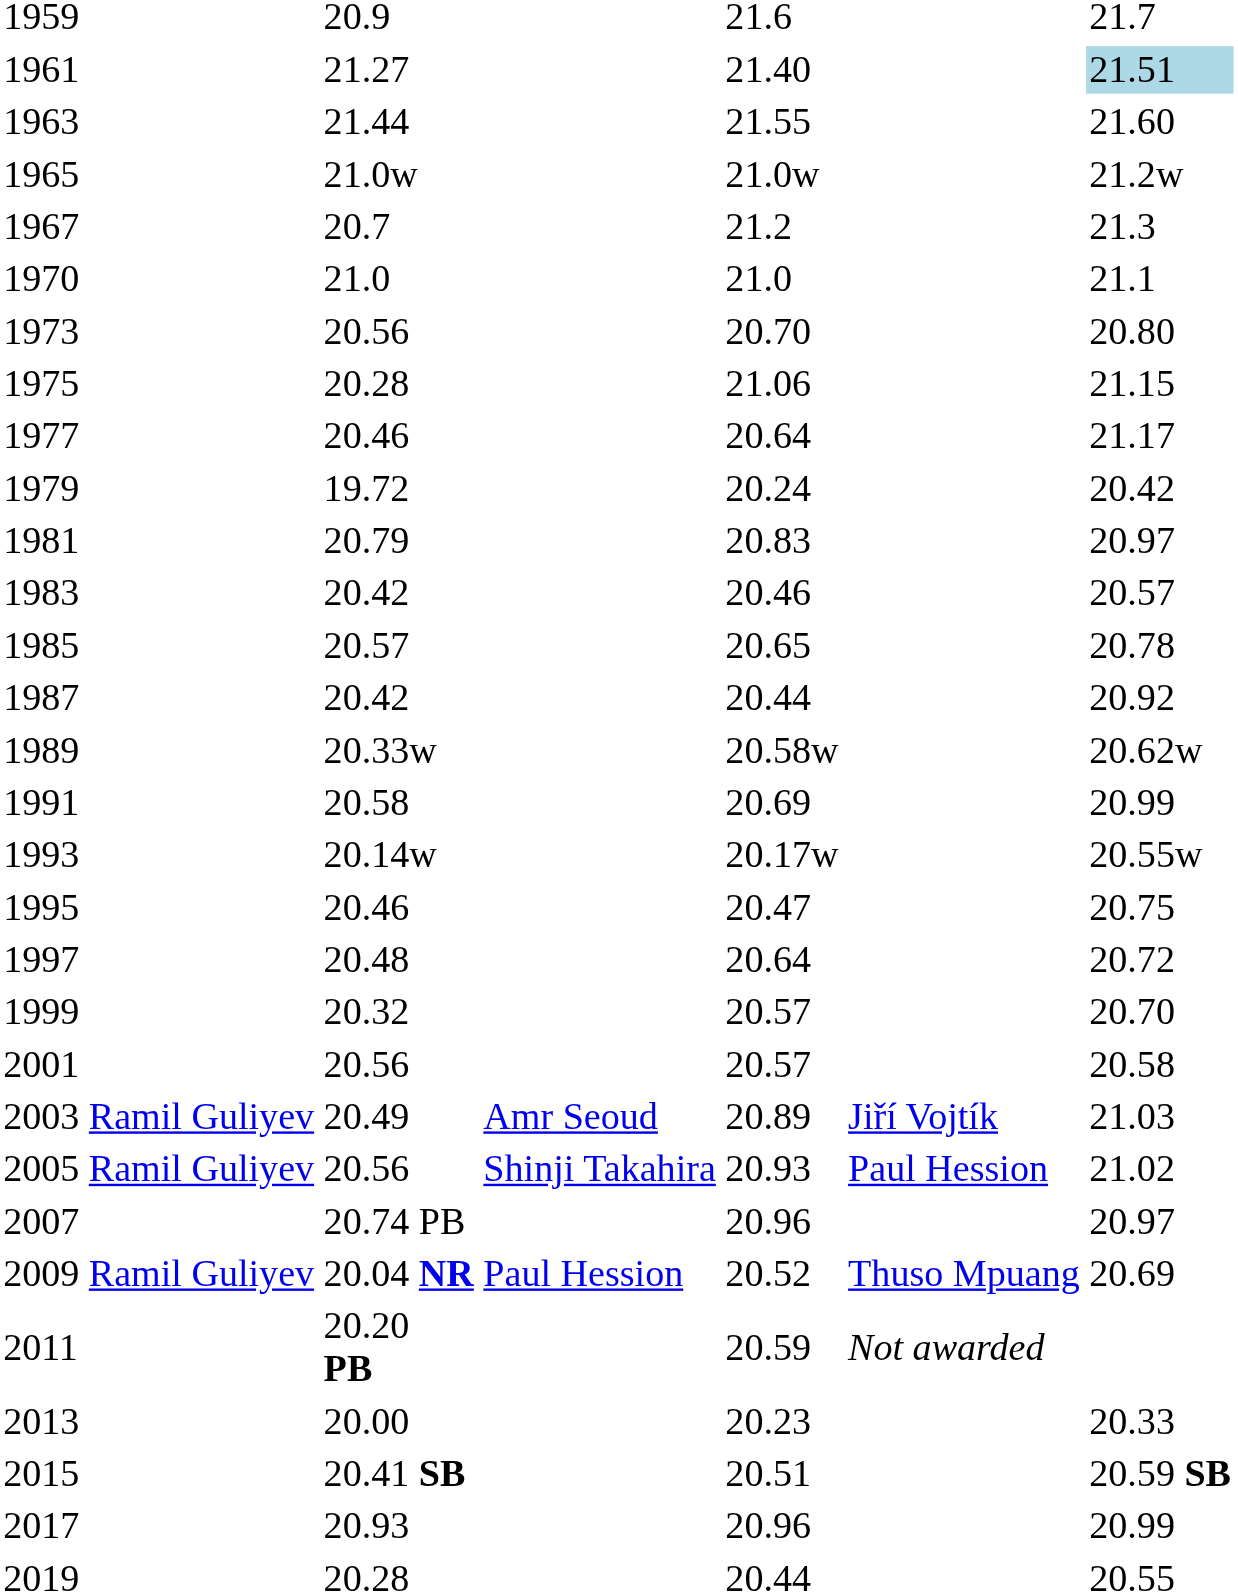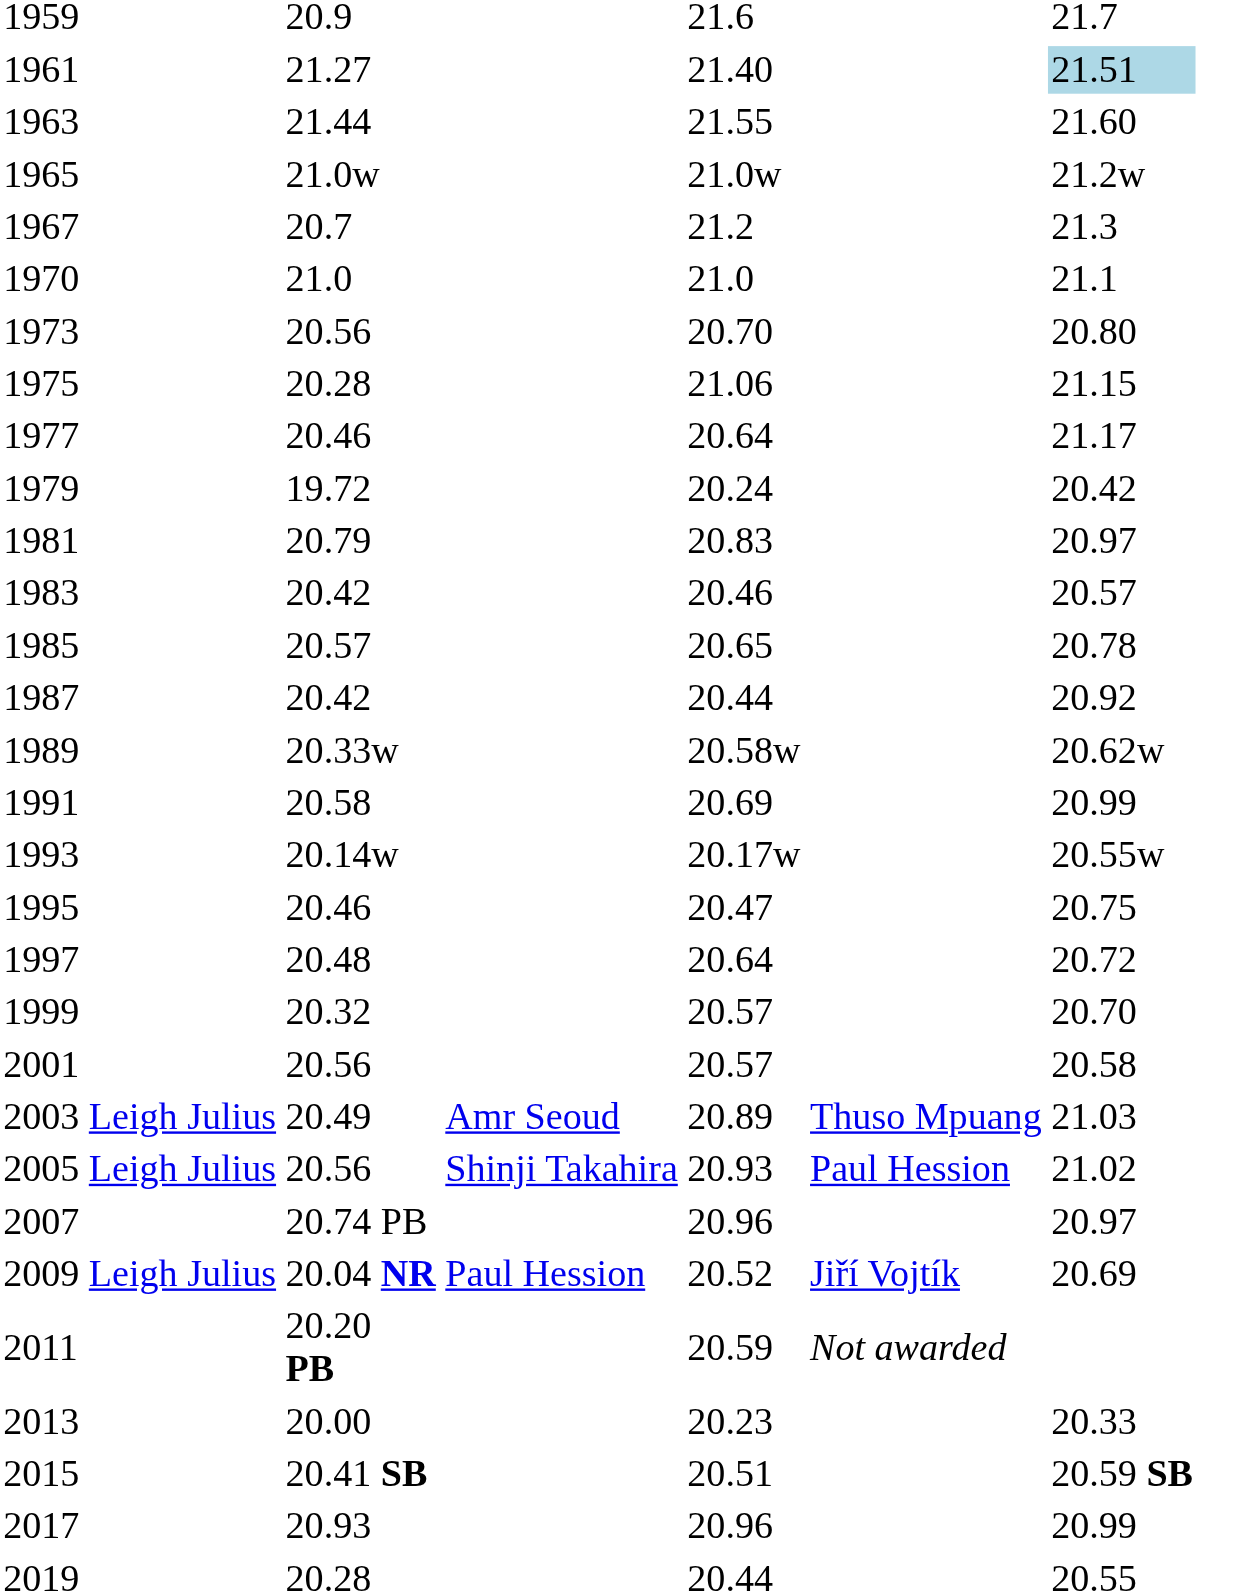2003 | column 2: Ramil Guliyev -> Leigh Julius
2003 | column 6: Jiří Vojtík -> Thuso Mpuang
2005 | column 2: Ramil Guliyev -> Leigh Julius
2009 | column 2: Ramil Guliyev -> Leigh Julius
2009 | column 6: Thuso Mpuang -> Jiří Vojtík
